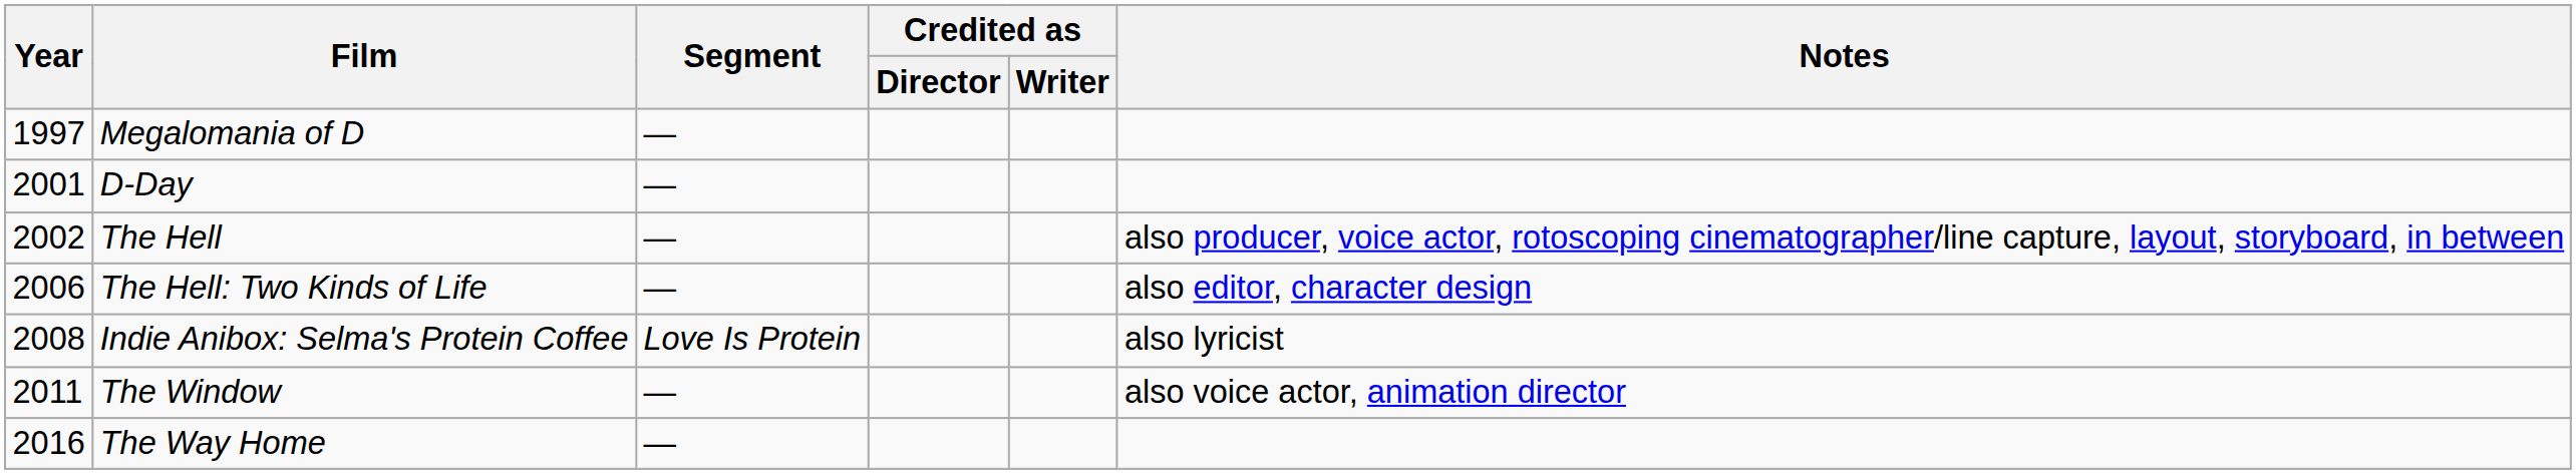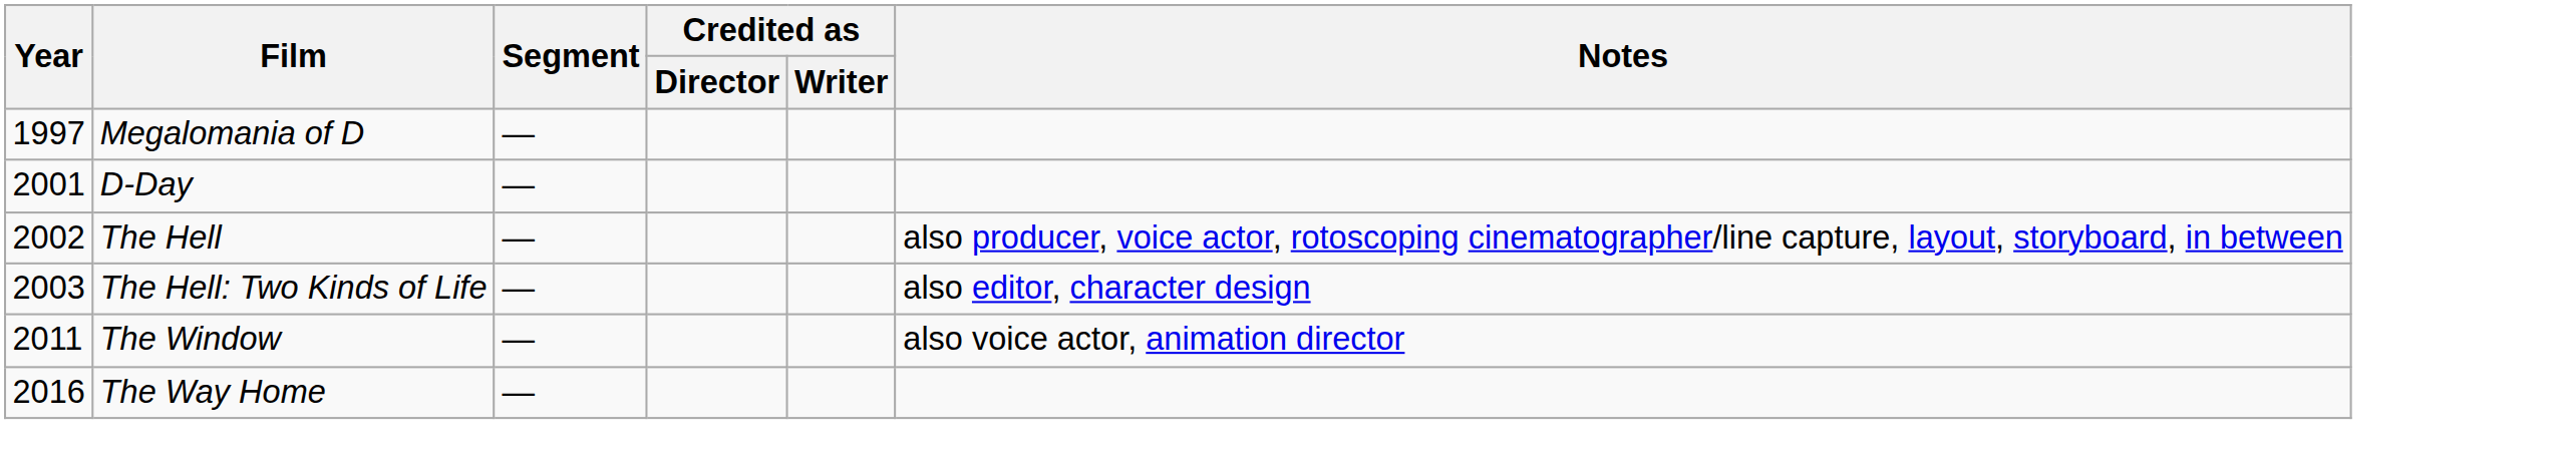The Hell: Two Kinds of Life | Year: 2006 -> 2003
- row: 2008 | Indie Anibox: Selma's Protein Coffee | Love Is Protein | also lyricist
